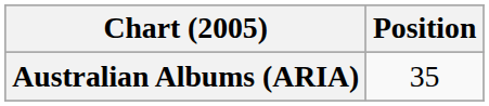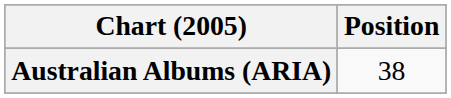Australian Albums (ARIA) | Position: 35 -> 38
